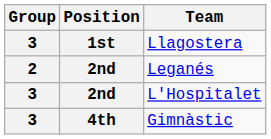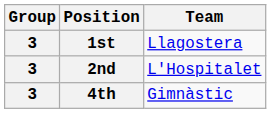- row: 2 | 2nd | Leganés
